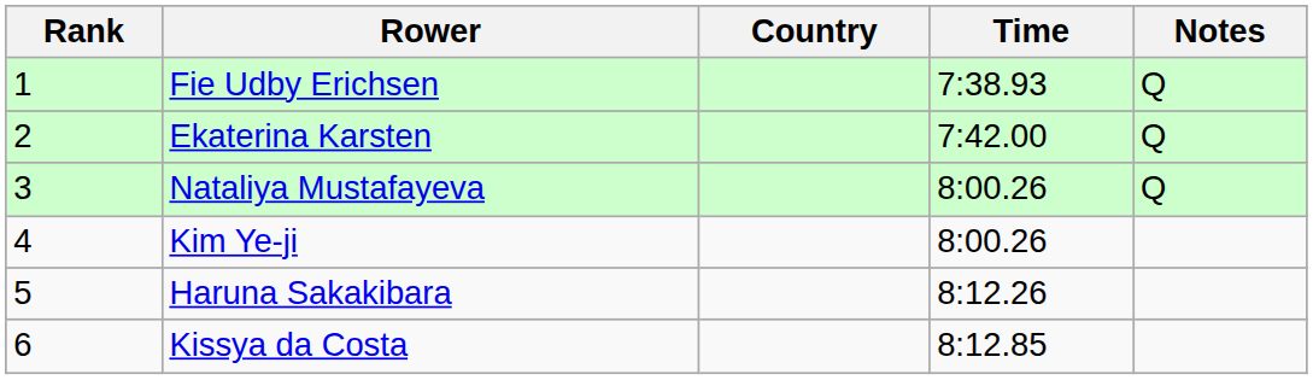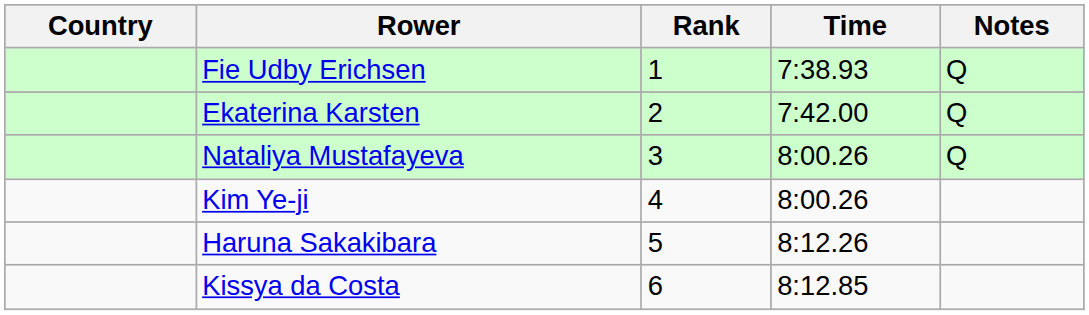columns swapped: Rank <-> Country
